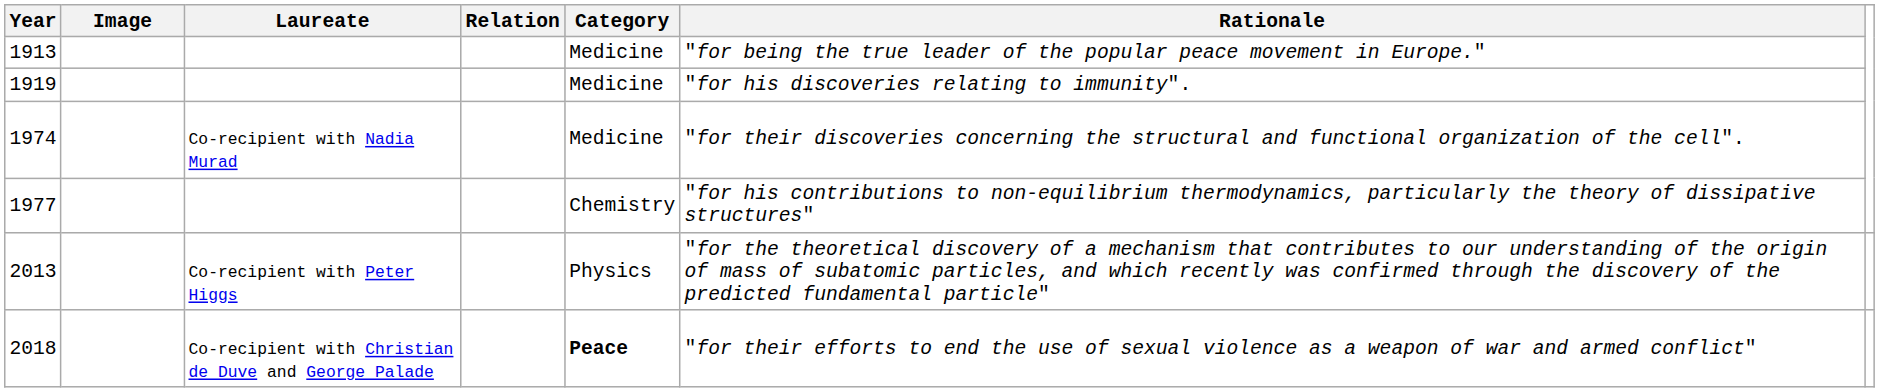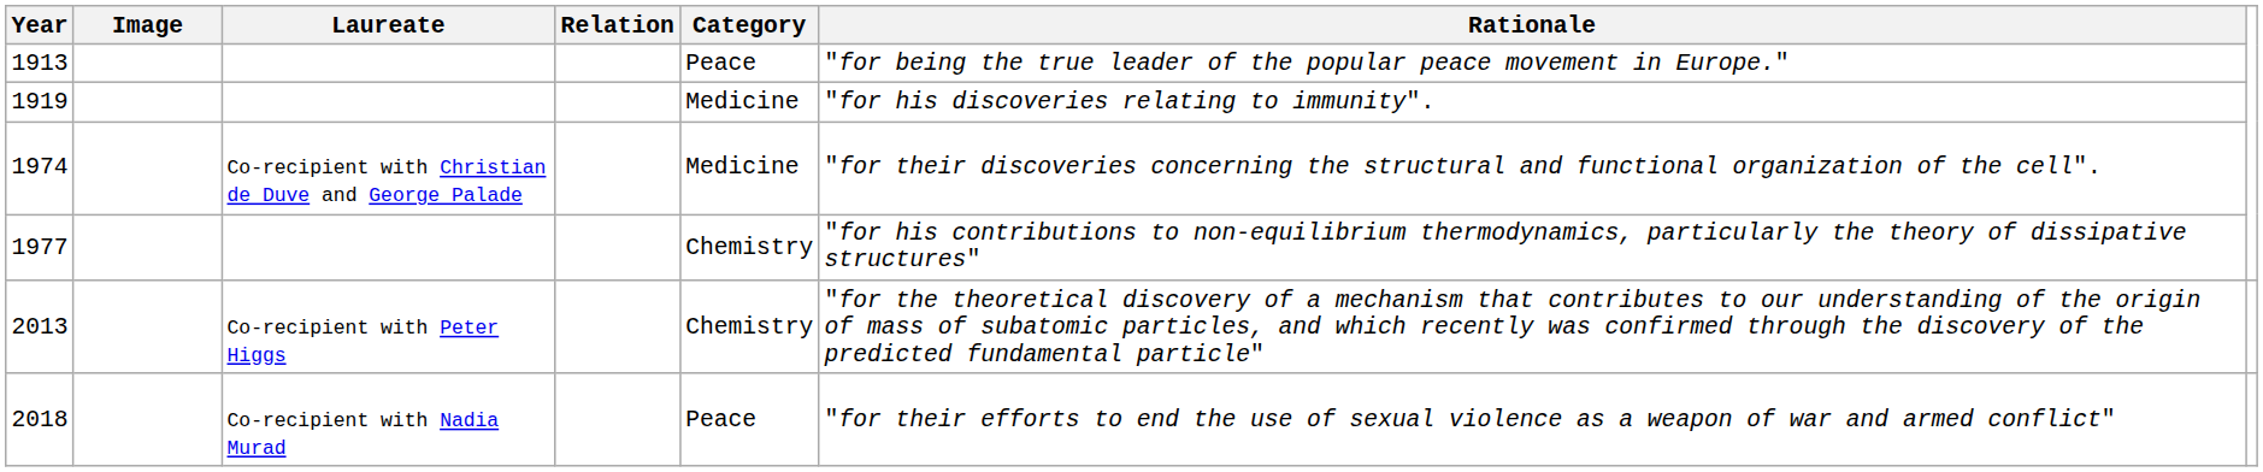1913 | Category: Medicine -> Peace
1974 | Laureate: Co-recipient with Nadia Murad -> Co-recipient with Christian de Duve and George Palade
2013 | Category: Physics -> Chemistry
2018 | Laureate: Co-recipient with Christian de Duve and George Palade -> Co-recipient with Nadia Murad
2018 | Category: bold -> normal
